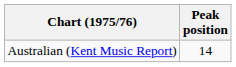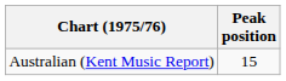Australian (Kent Music Report) | Peak position: 14 -> 15
